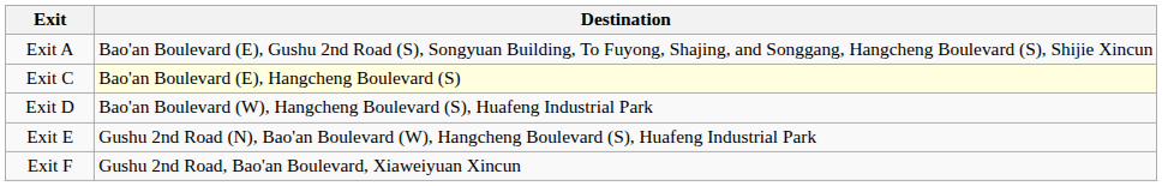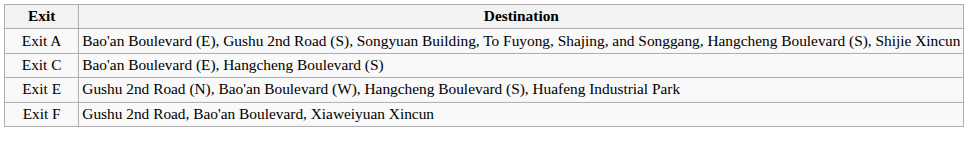Exit C | Destination: lightyellow background -> no background
- row: Exit D | Bao'an Boulevard (W), Hangcheng Boulevard (S), Huafeng Industrial Park
